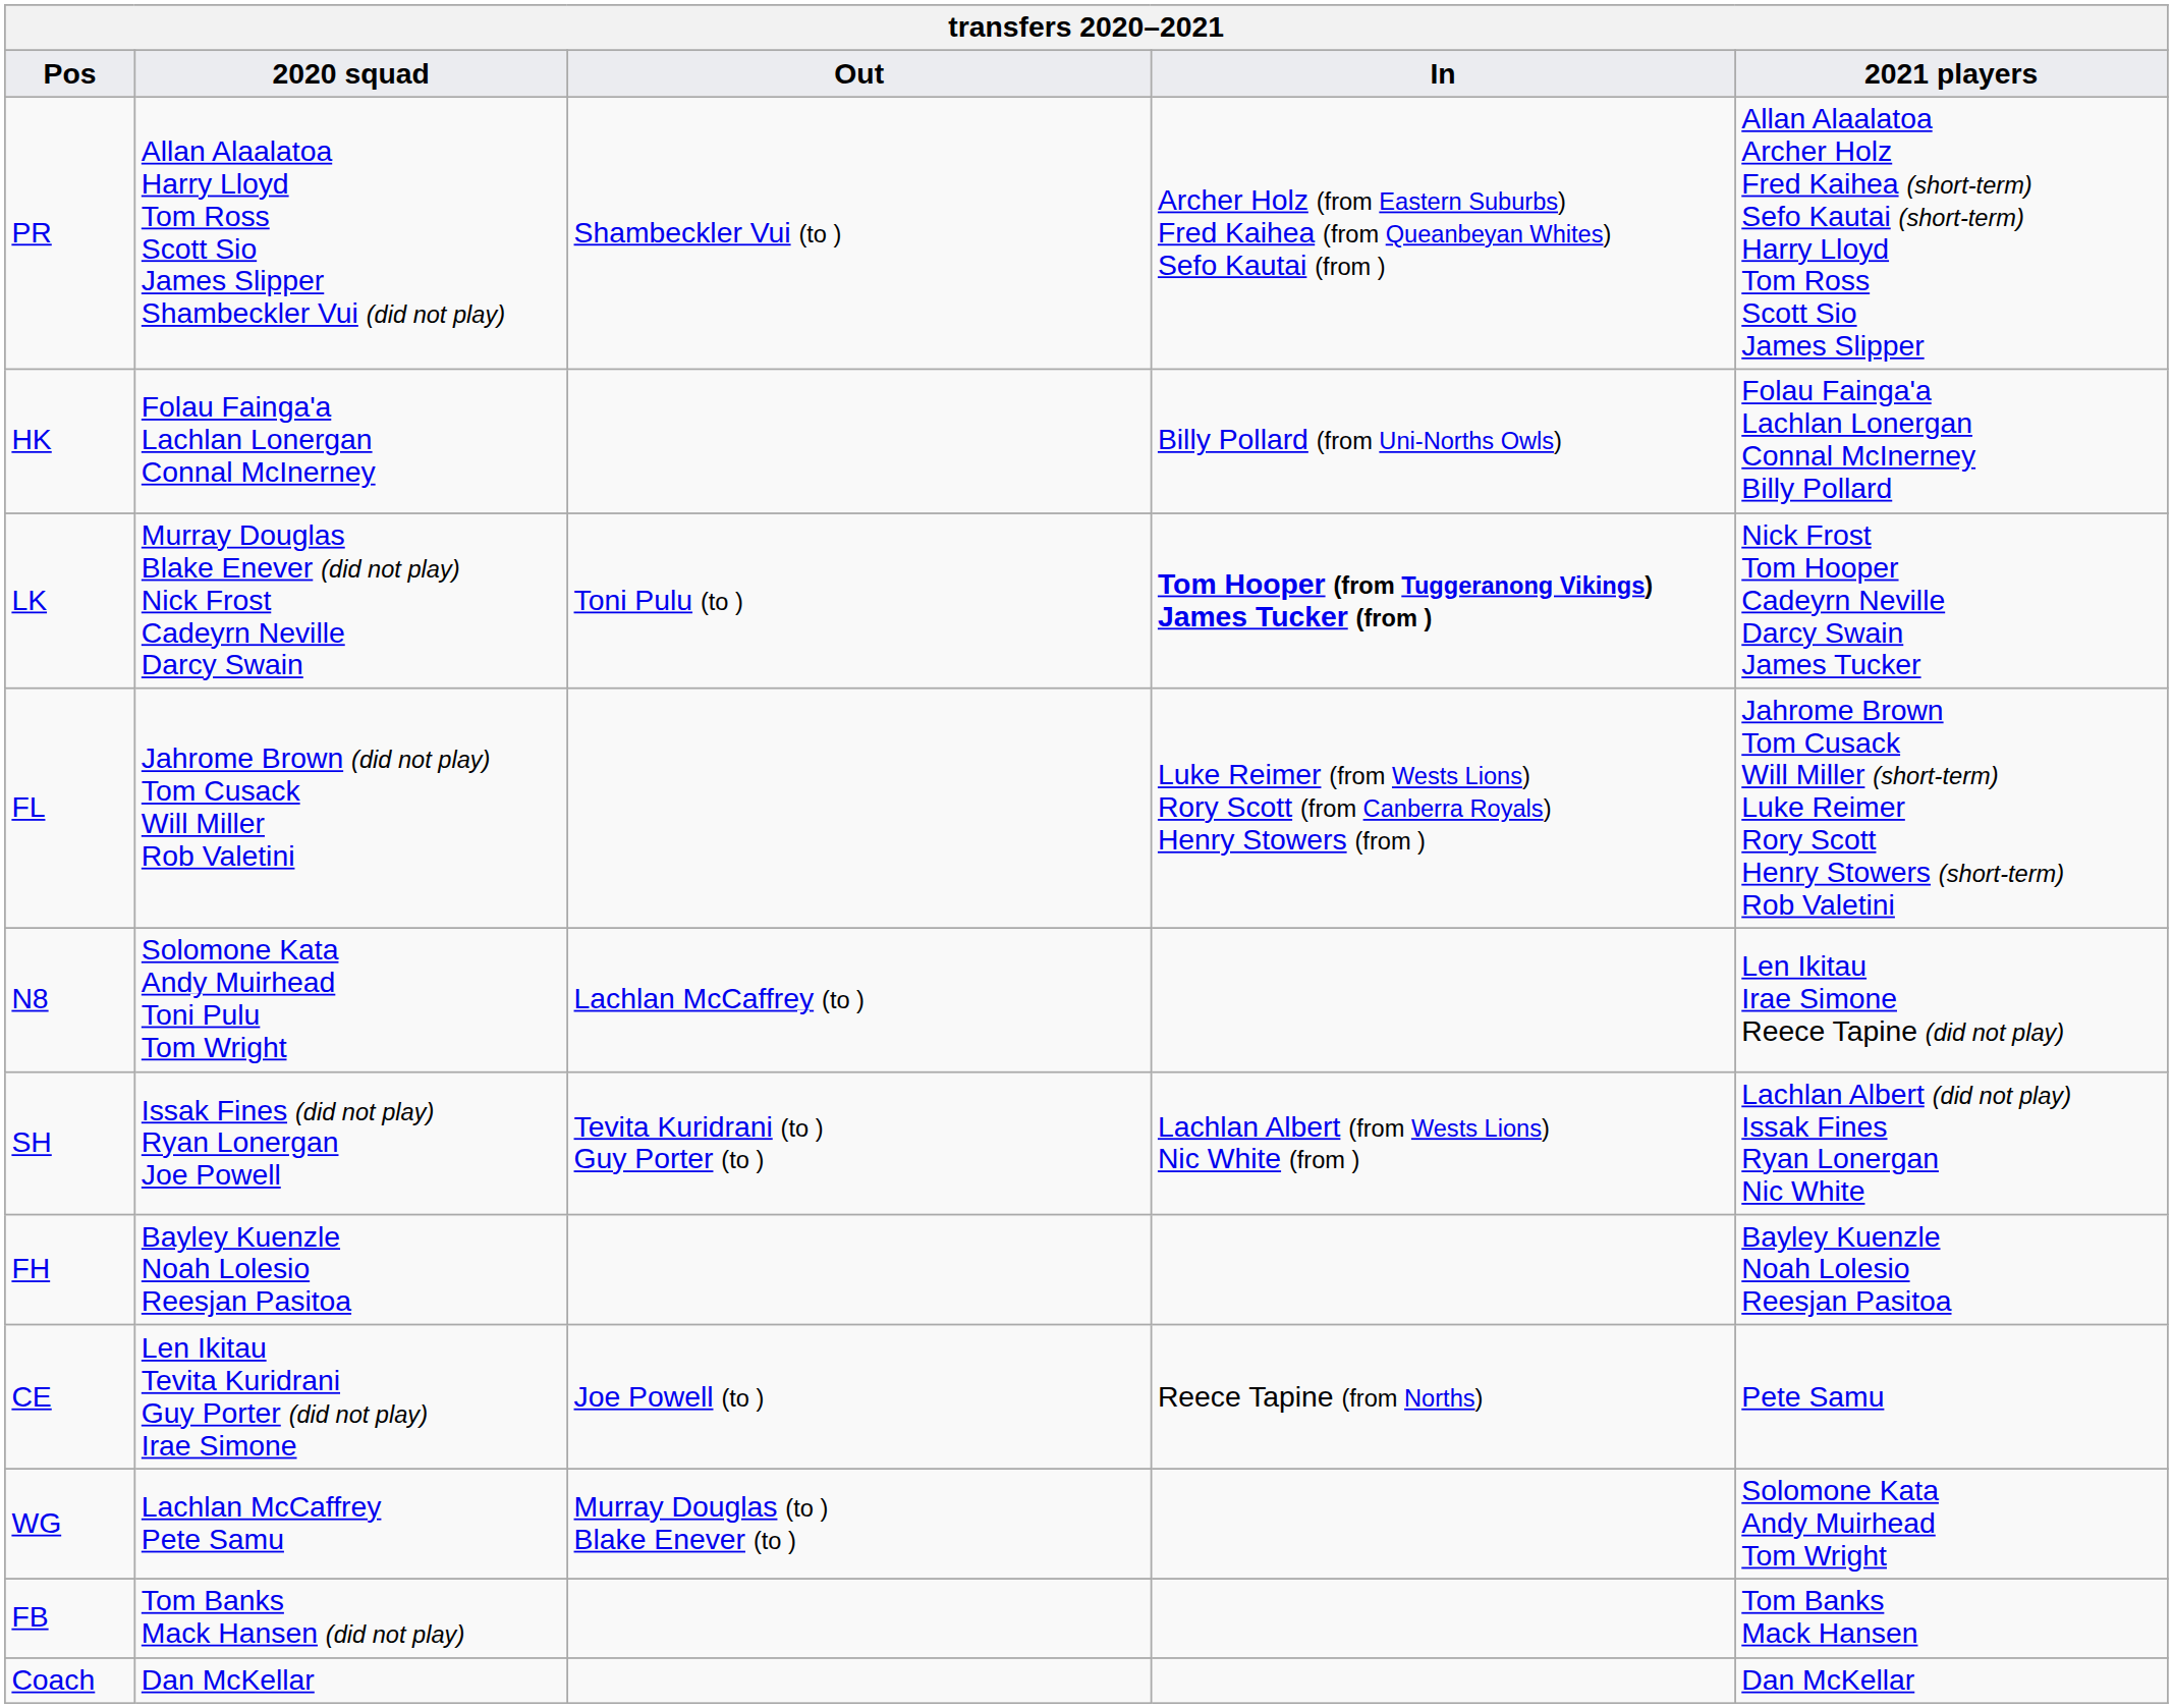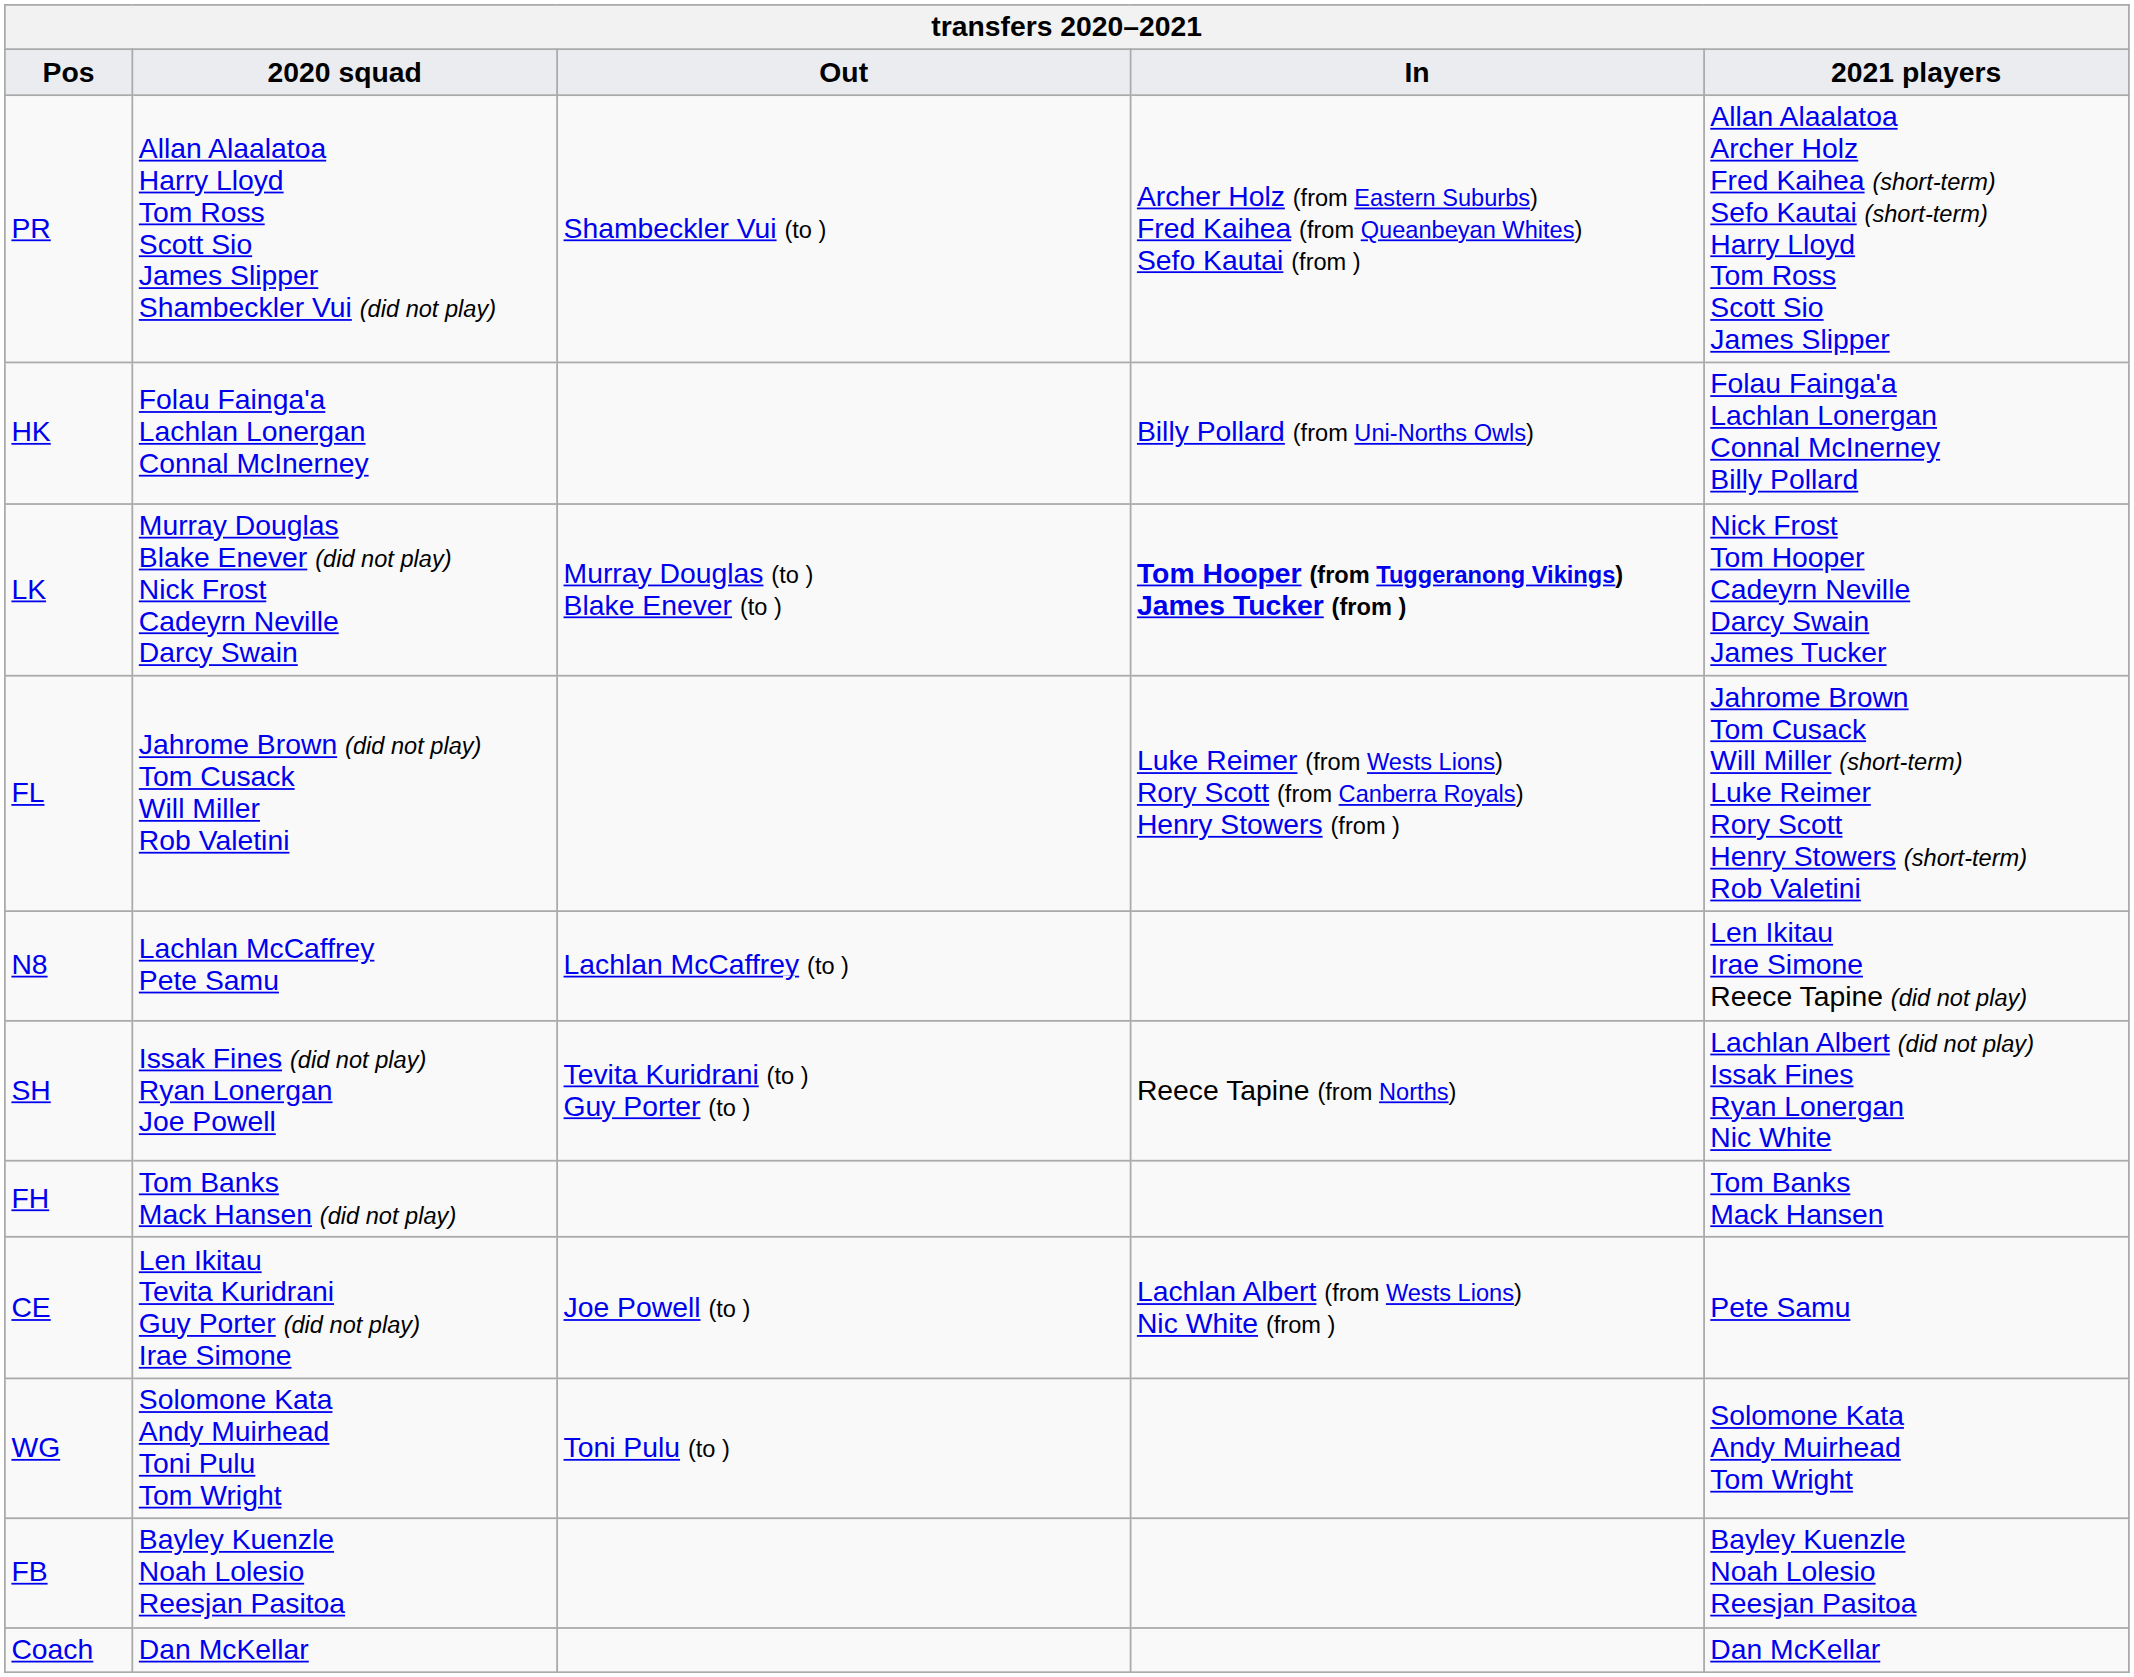LK | Out: Toni Pulu (to ) -> Murray Douglas (to ) Blake Enever (to )
N8 | 2020 squad: Solomone Kata Andy Muirhead Toni Pulu Tom Wright -> Lachlan McCaffrey Pete Samu
SH | In: Lachlan Albert (from Wests Lions) Nic White (from ) -> Reece Tapine (from Norths)
FH | 2020 squad: Bayley Kuenzle Noah Lolesio Reesjan Pasitoa -> Tom Banks Mack Hansen (did not play)
FH | 2021 players: Bayley Kuenzle Noah Lolesio Reesjan Pasitoa -> Tom Banks Mack Hansen
CE | In: Reece Tapine (from Norths) -> Lachlan Albert (from Wests Lions) Nic White (from )
WG | 2020 squad: Lachlan McCaffrey Pete Samu -> Solomone Kata Andy Muirhead Toni Pulu Tom Wright
WG | Out: Murray Douglas (to ) Blake Enever (to ) -> Toni Pulu (to )
FB | 2020 squad: Tom Banks Mack Hansen (did not play) -> Bayley Kuenzle Noah Lolesio Reesjan Pasitoa
FB | 2021 players: Tom Banks Mack Hansen -> Bayley Kuenzle Noah Lolesio Reesjan Pasitoa
